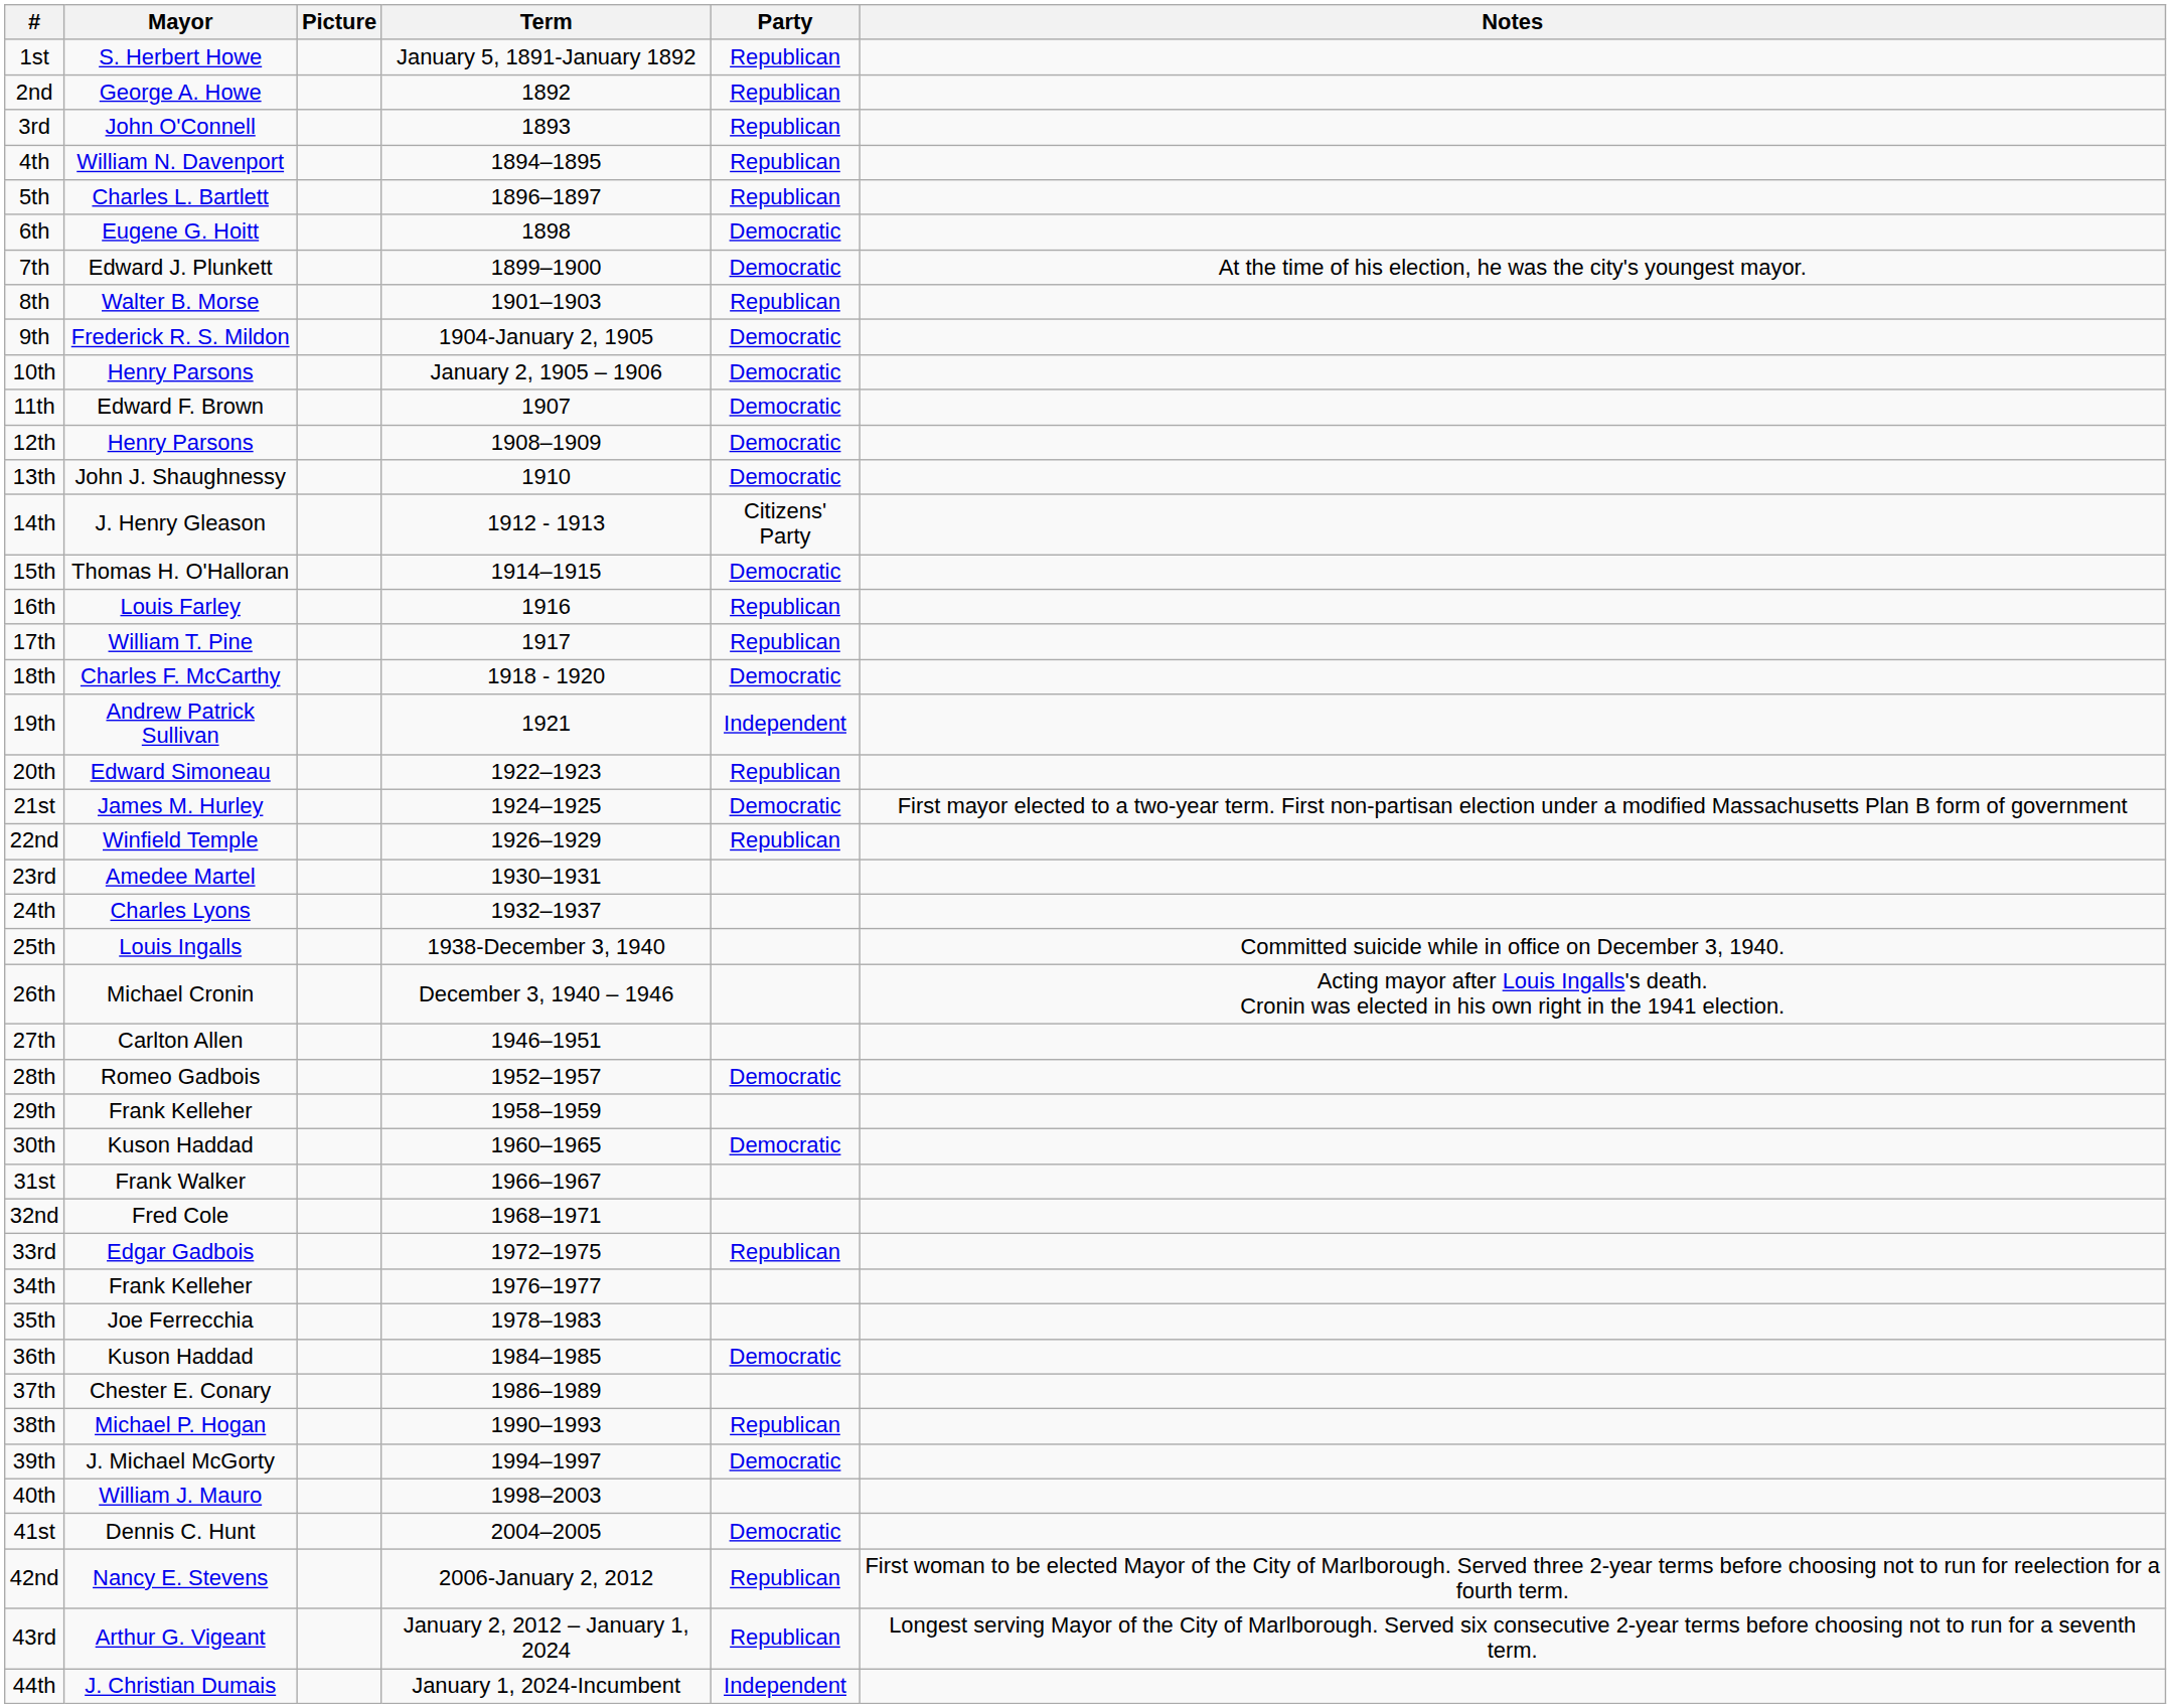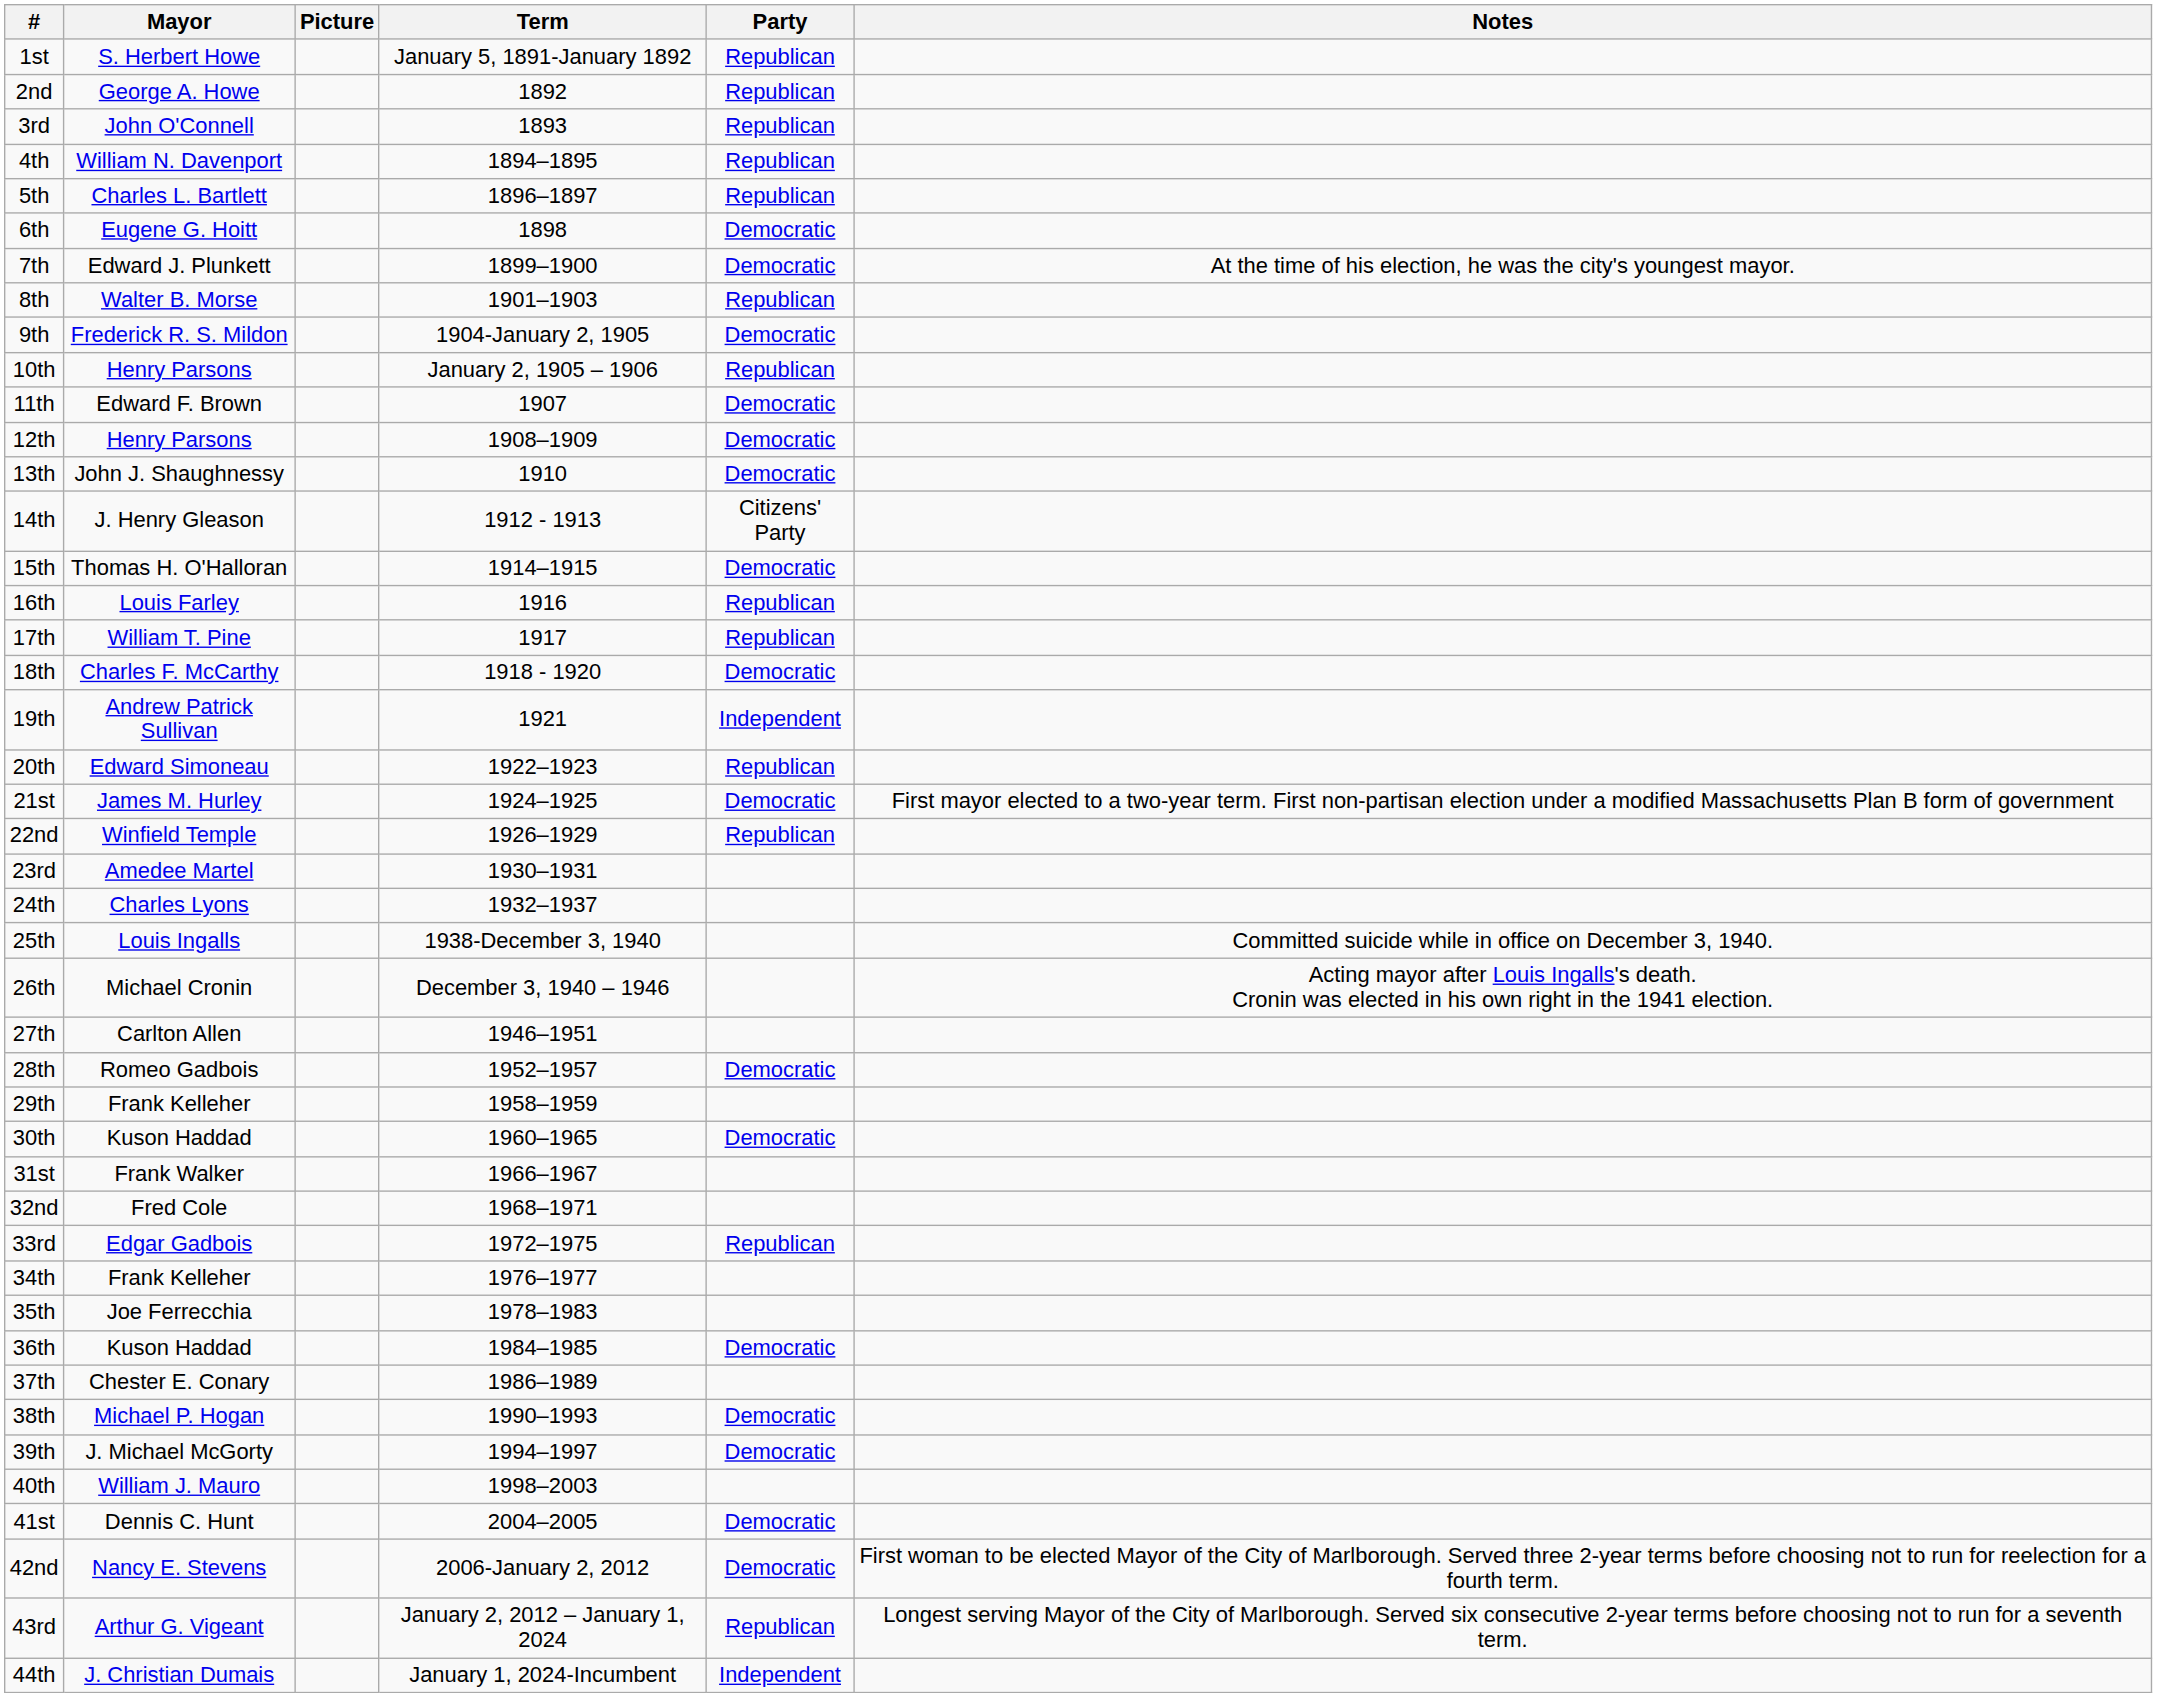10th | Party: Democratic -> Republican
38th | Party: Republican -> Democratic
42nd | Party: Republican -> Democratic
